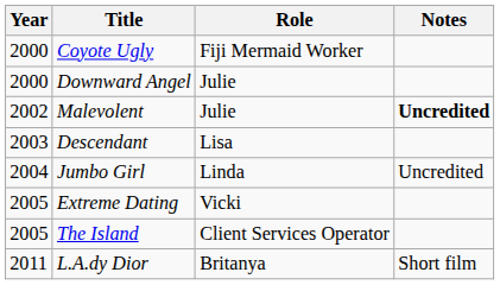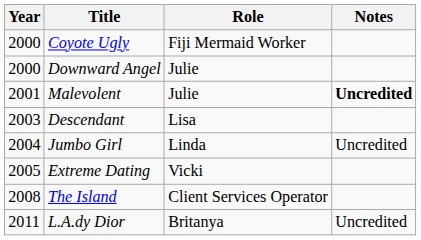Malevolent | Year: 2002 -> 2001
The Island | Year: 2005 -> 2008
L.A.dy Dior | Notes: Short film -> Uncredited
